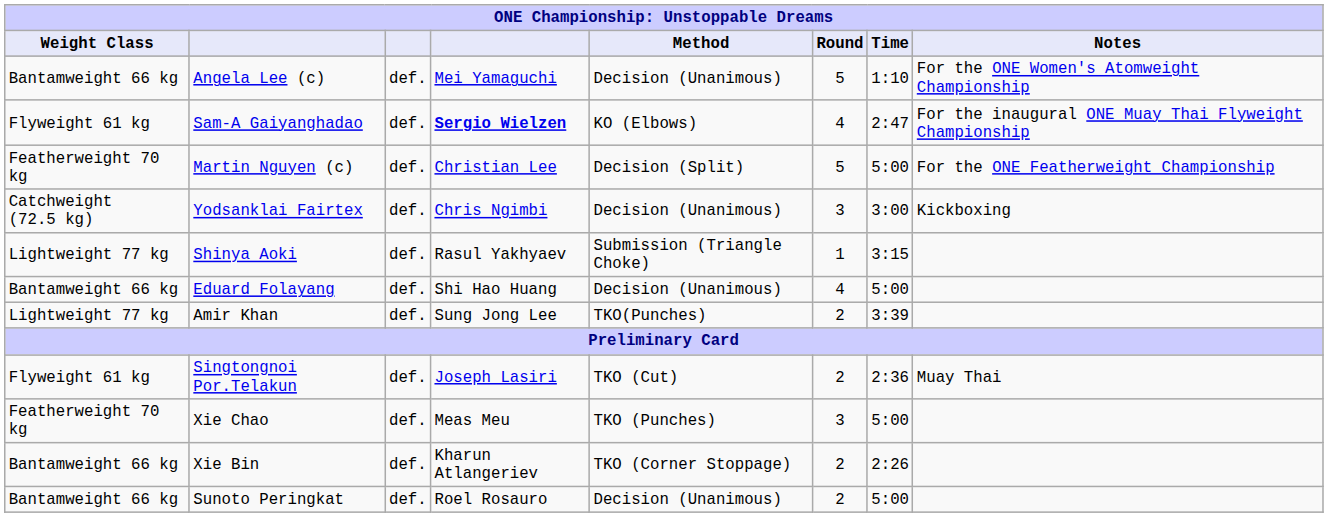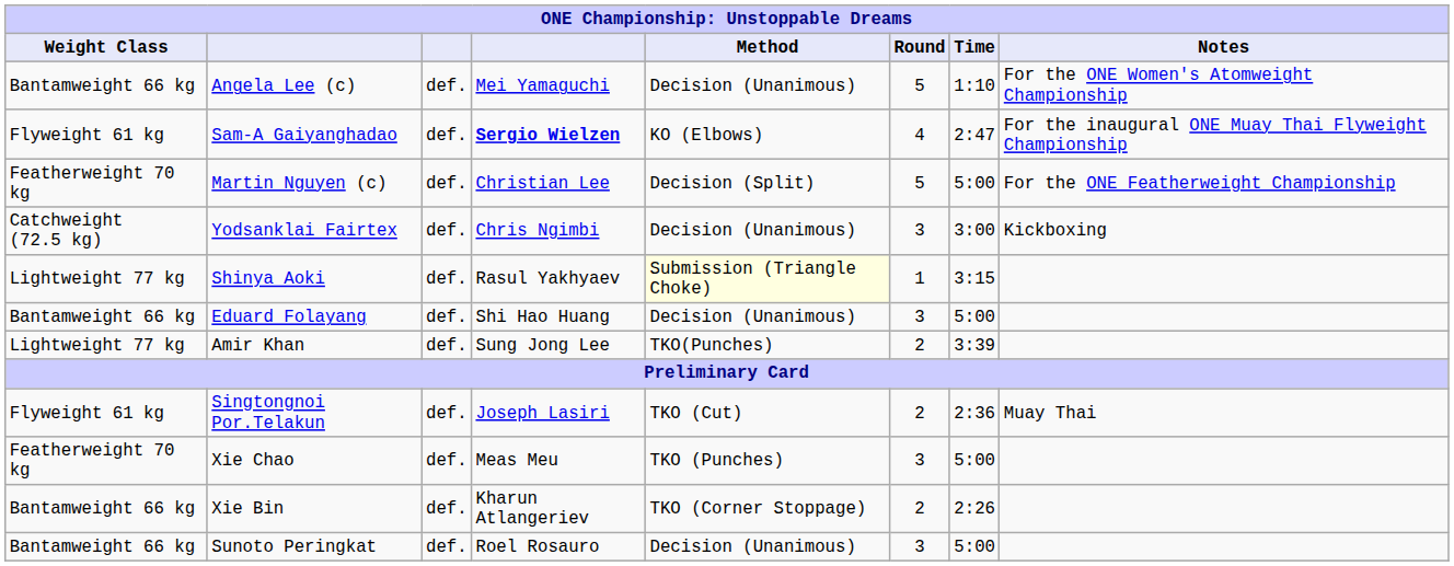Shinya Aoki | Method: no background -> lightyellow background
Eduard Folayang | Round: 4 -> 3
Sunoto Peringkat | Round: 2 -> 3
